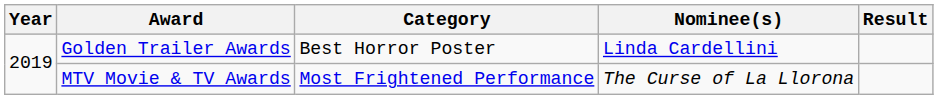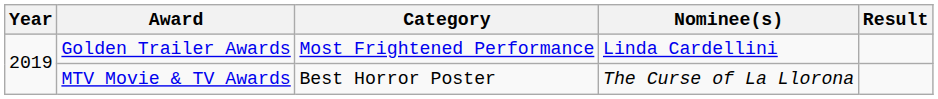Golden Trailer Awards | Category: Best Horror Poster -> Most Frightened Performance
MTV Movie & TV Awards | Category: Most Frightened Performance -> Best Horror Poster
